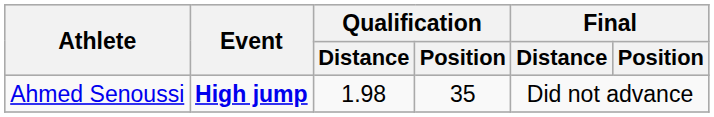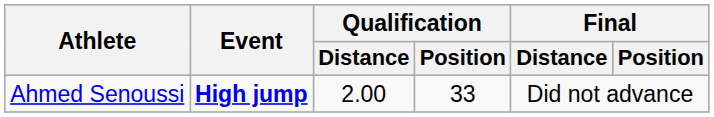Ahmed Senoussi | Qualification / Distance: 1.98 -> 2.00
Ahmed Senoussi | Qualification / Position: 35 -> 33
